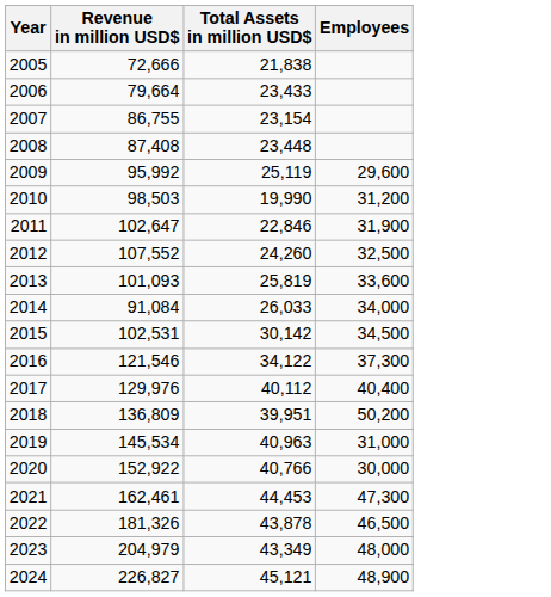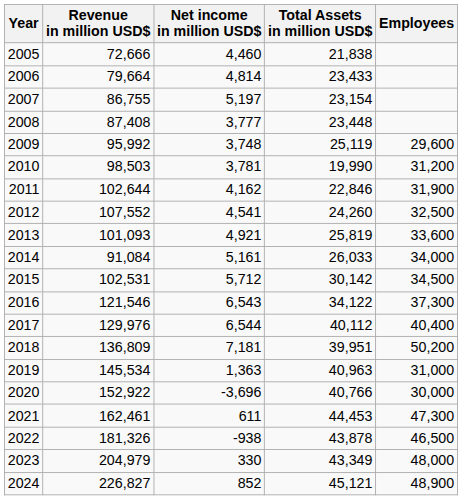+ column: Net income in million USD$ | 4,460 | 4,814 | 5,197 | 3,777 | 3,748 | 3,781 | 4,162 | 4,541 | 4,921 | 5,161 | 5,712 | 6,543 | 6,544 | 7,181 | 1,363 | -3,696 | 611 | -938 | 330 | 852
2011 | Revenue in million USD$: 102,647 -> 102,644
